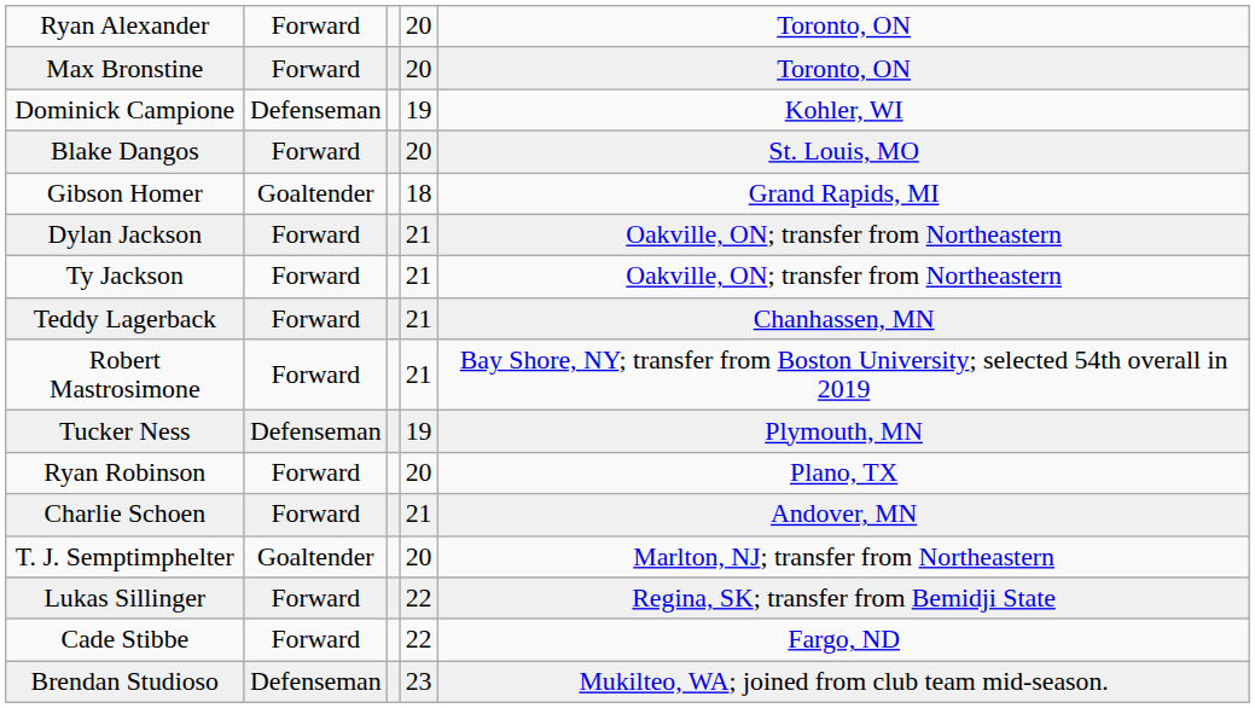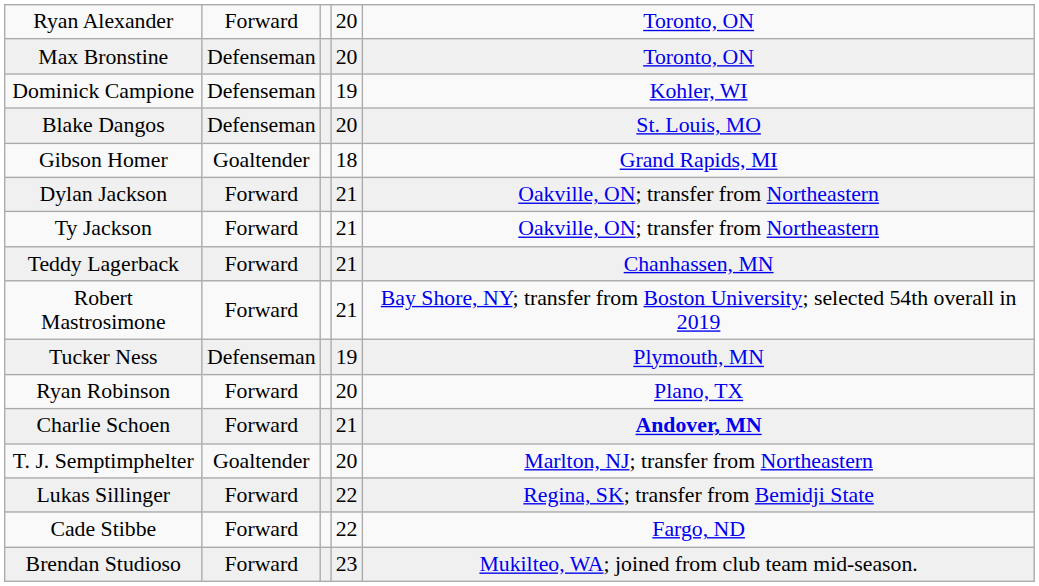Max Bronstine | column 2: Forward -> Defenseman
Blake Dangos | column 2: Forward -> Defenseman
Charlie Schoen | column 5: normal -> bold
Brendan Studioso | column 2: Defenseman -> Forward
